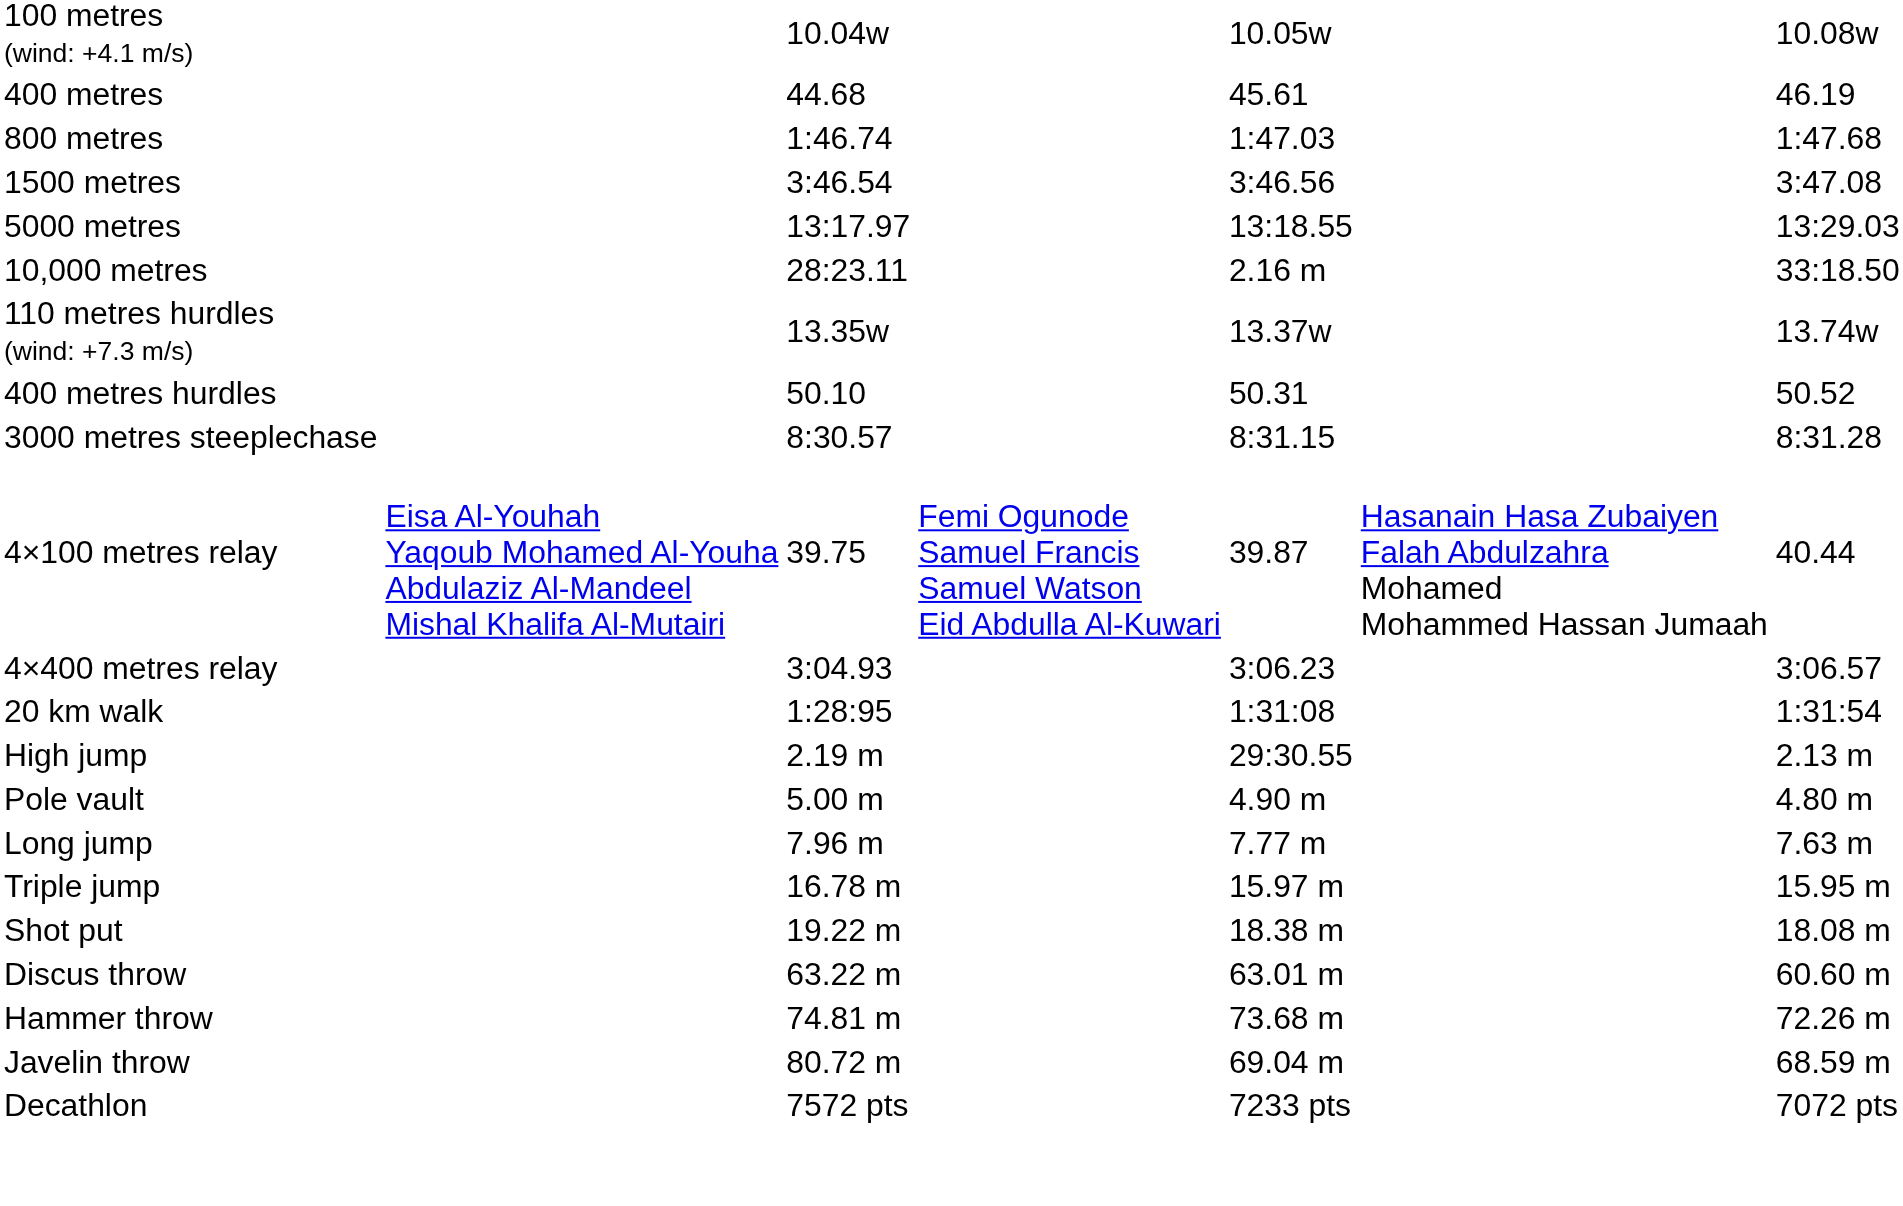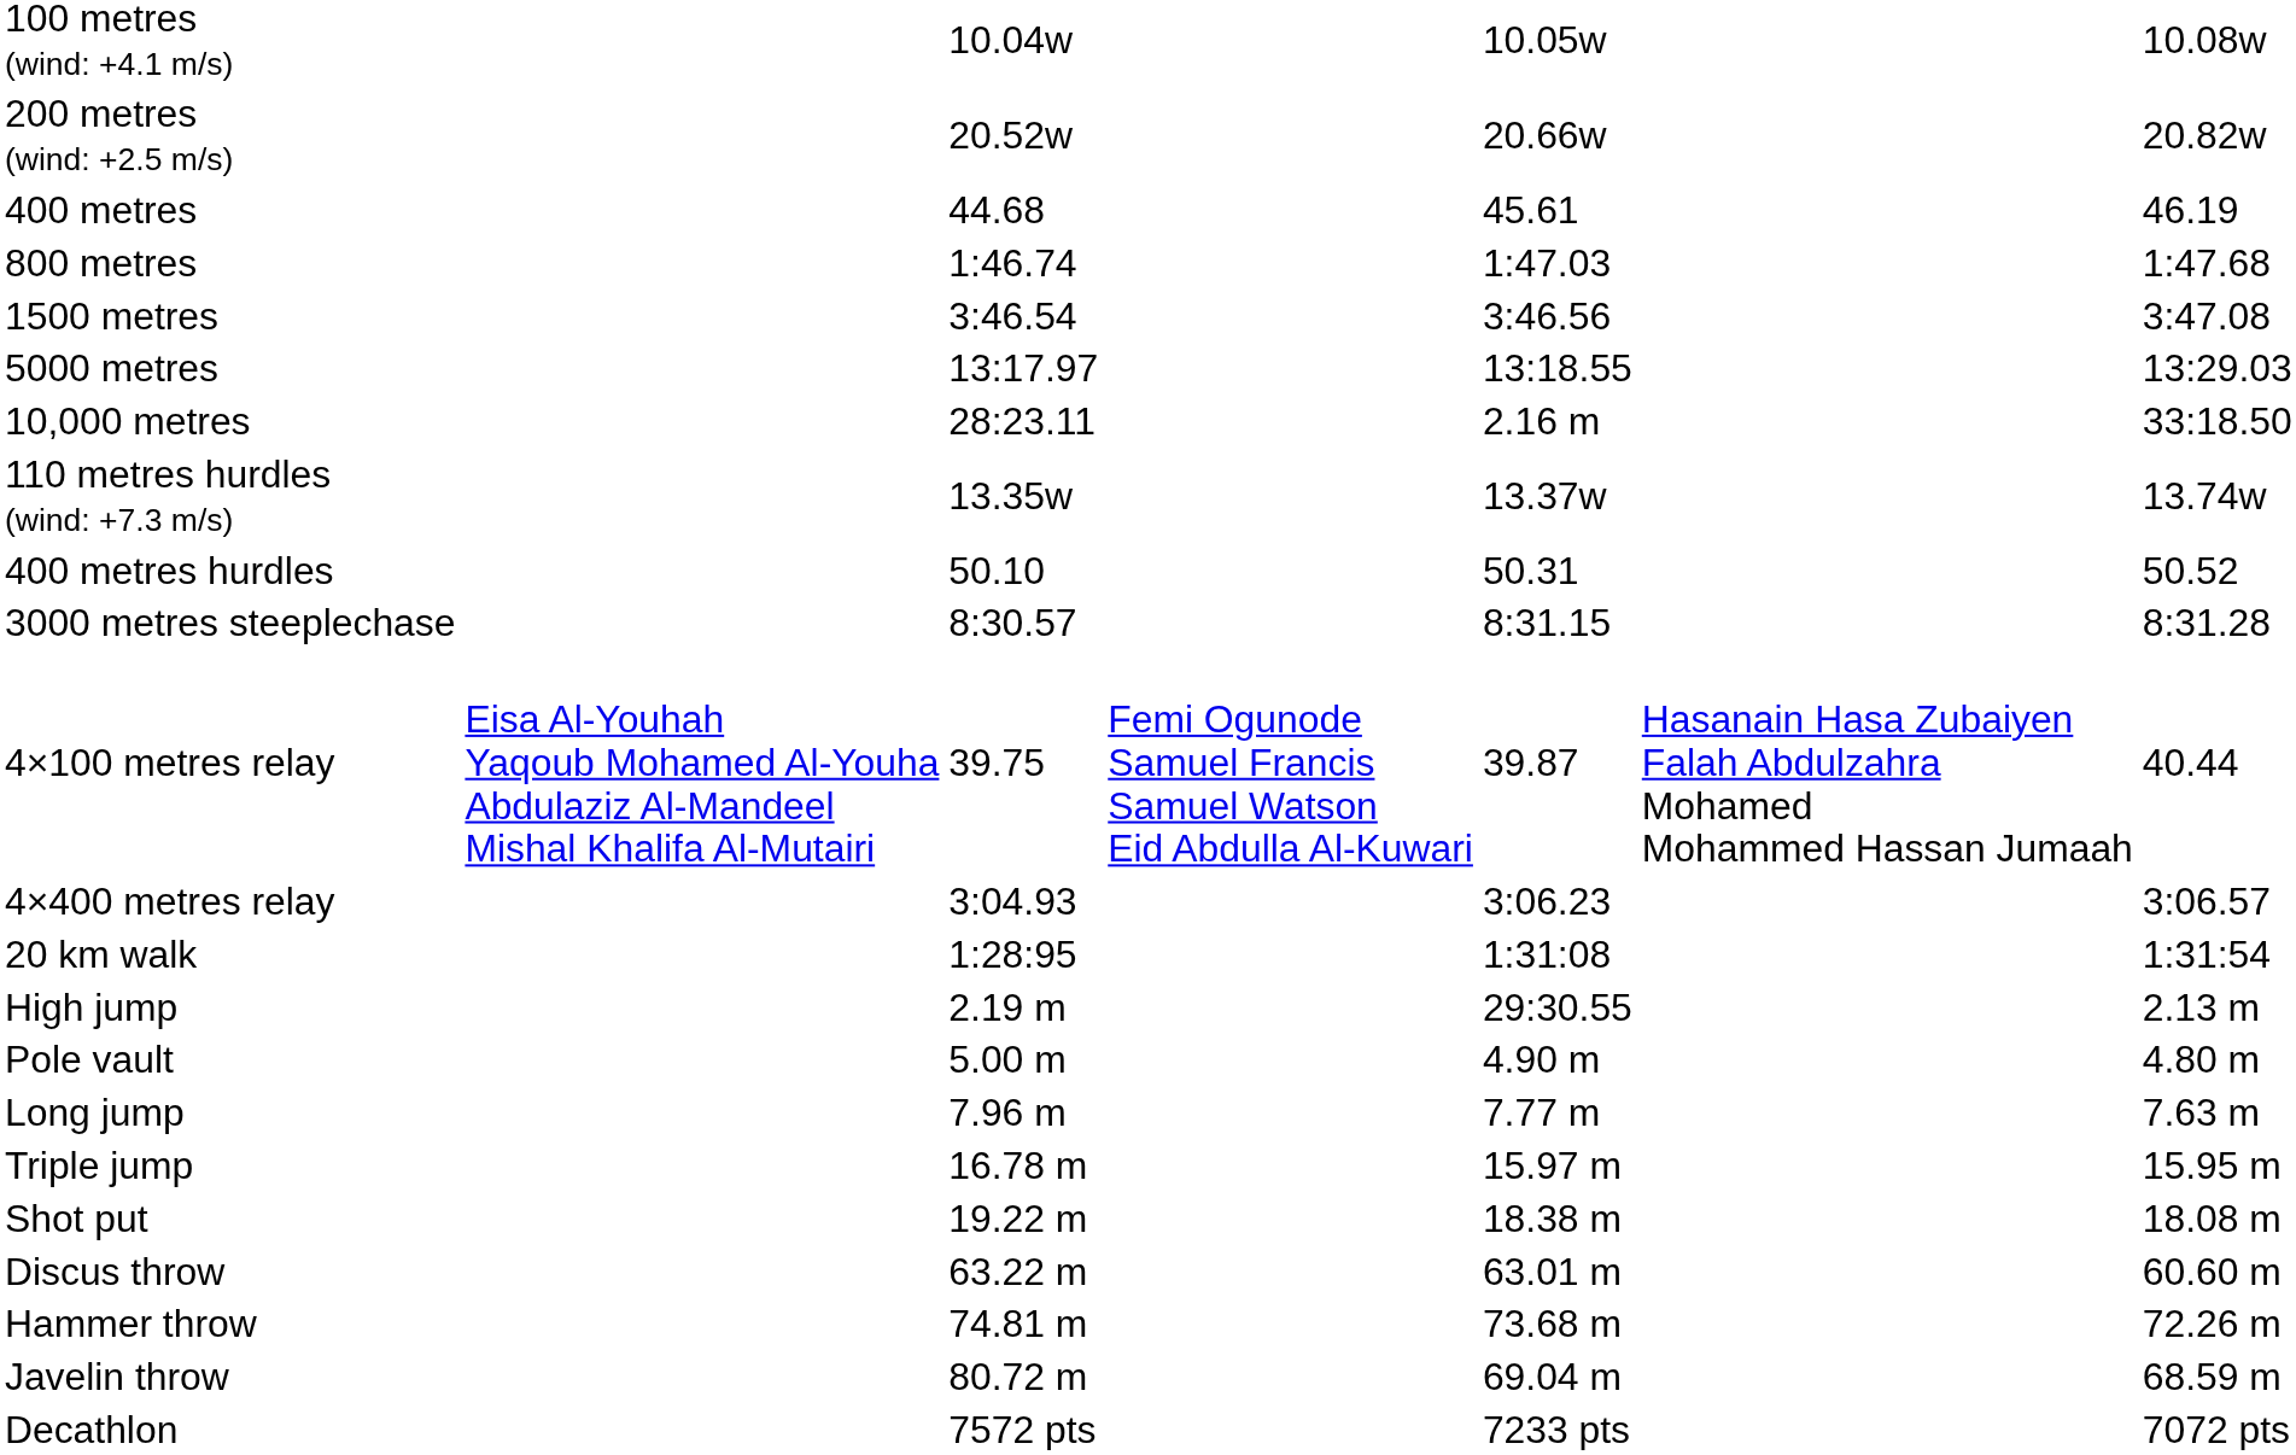+ row: 200 metres (wind: +2.5 m/s) | 20.52w | 20.66w | 20.82w
